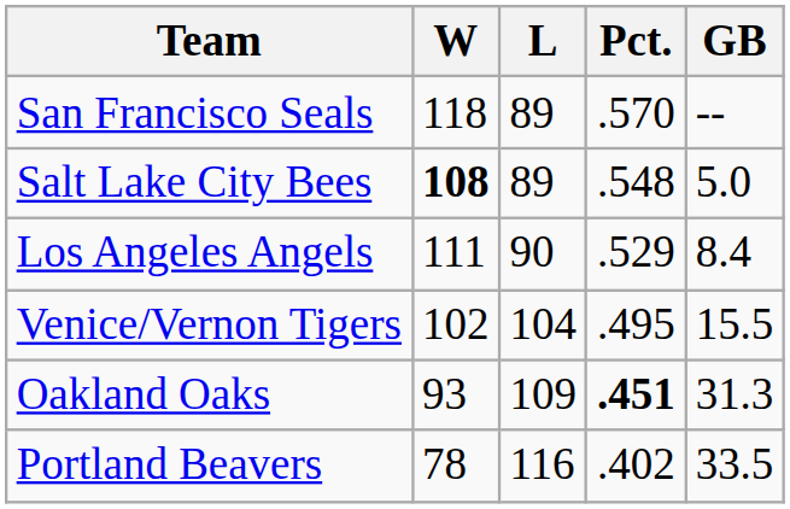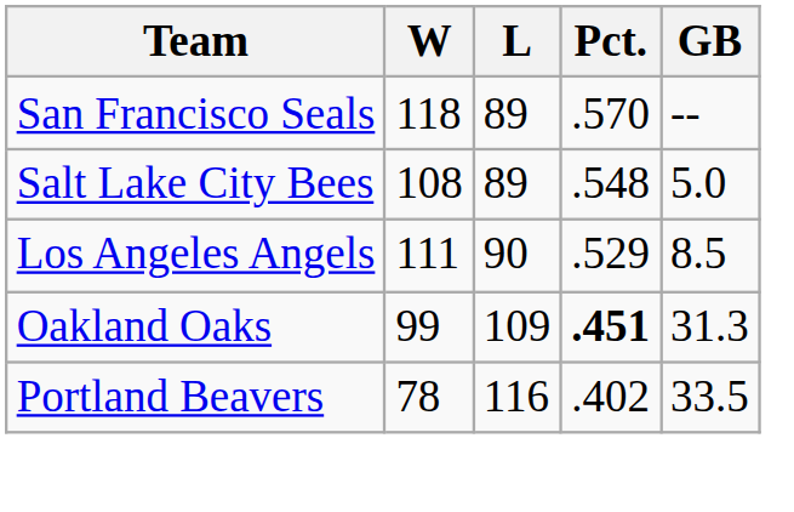Salt Lake City Bees | W: bold -> normal
Los Angeles Angels | GB: 8.4 -> 8.5
- row: Venice/Vernon Tigers | 102 | 104 | .495 | 15.5
Oakland Oaks | W: 93 -> 99
